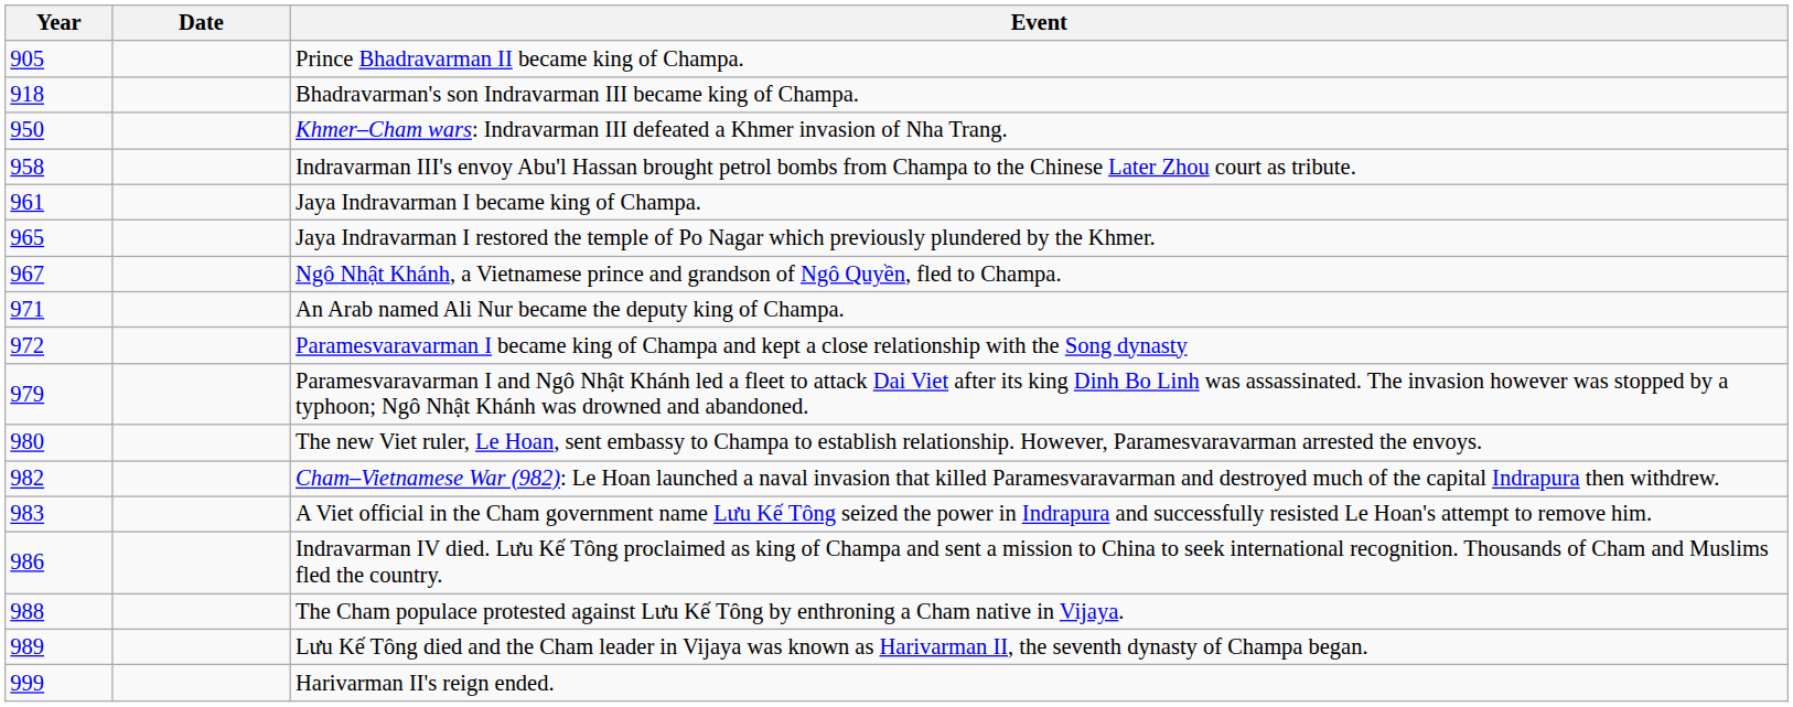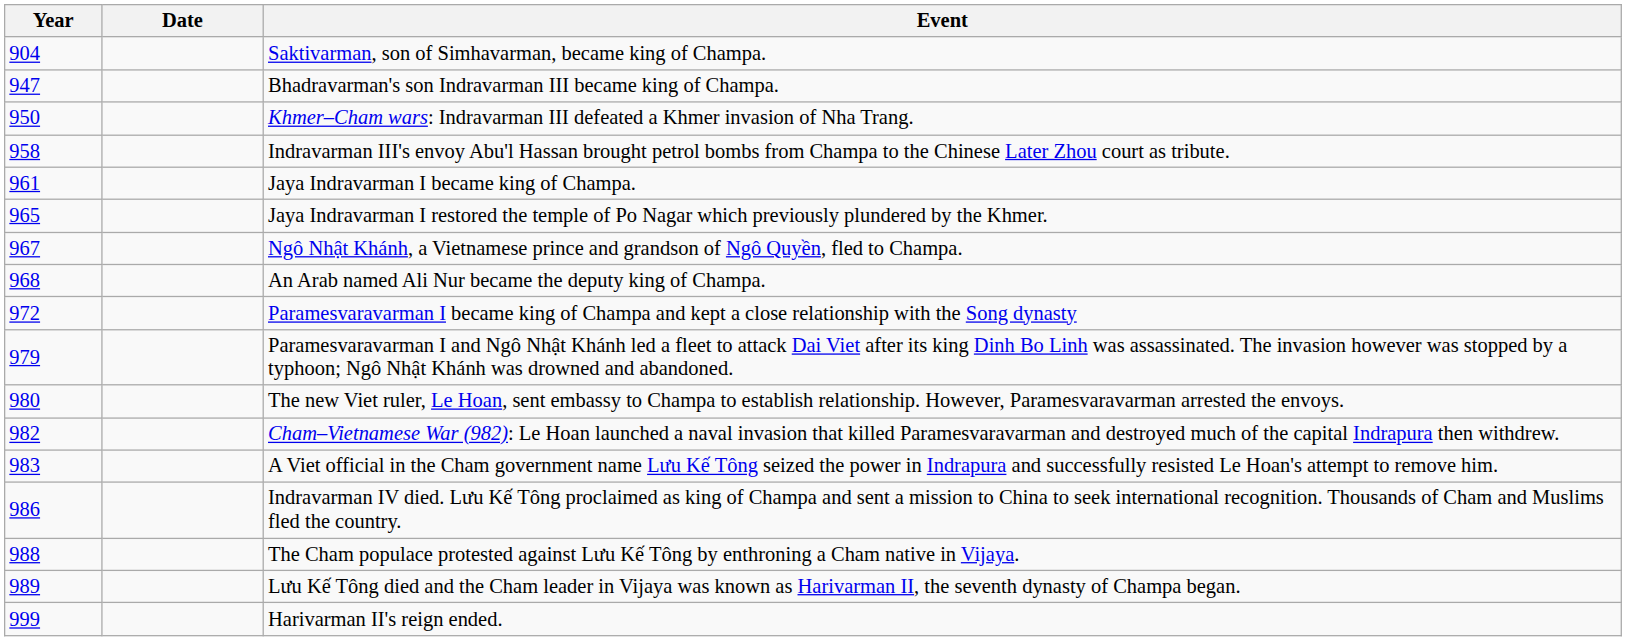+ row: 904 | Saktivarman, son of Simhavarman, became king of Champa.
- row: 905 | Prince Bhadravarman II became king of Champa.
Bhadravarman's son Indravarman III became king of Champa. | Year: 918 -> 947
An Arab named Ali Nur became the deputy king of Champa. | Year: 971 -> 968
